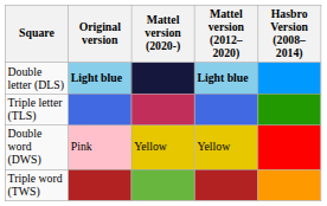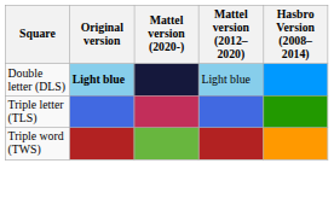Double letter (DLS) | Mattel version (2012–2020): bold -> normal
- row: Double word (DWS) | Pink | Yellow | Yellow
